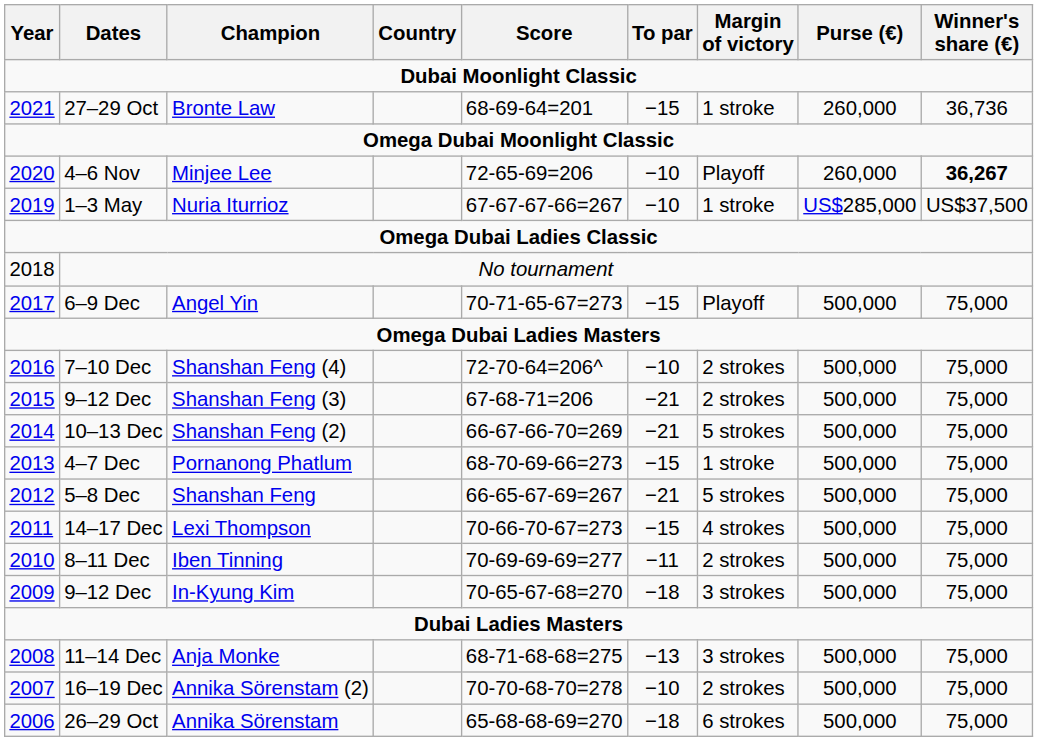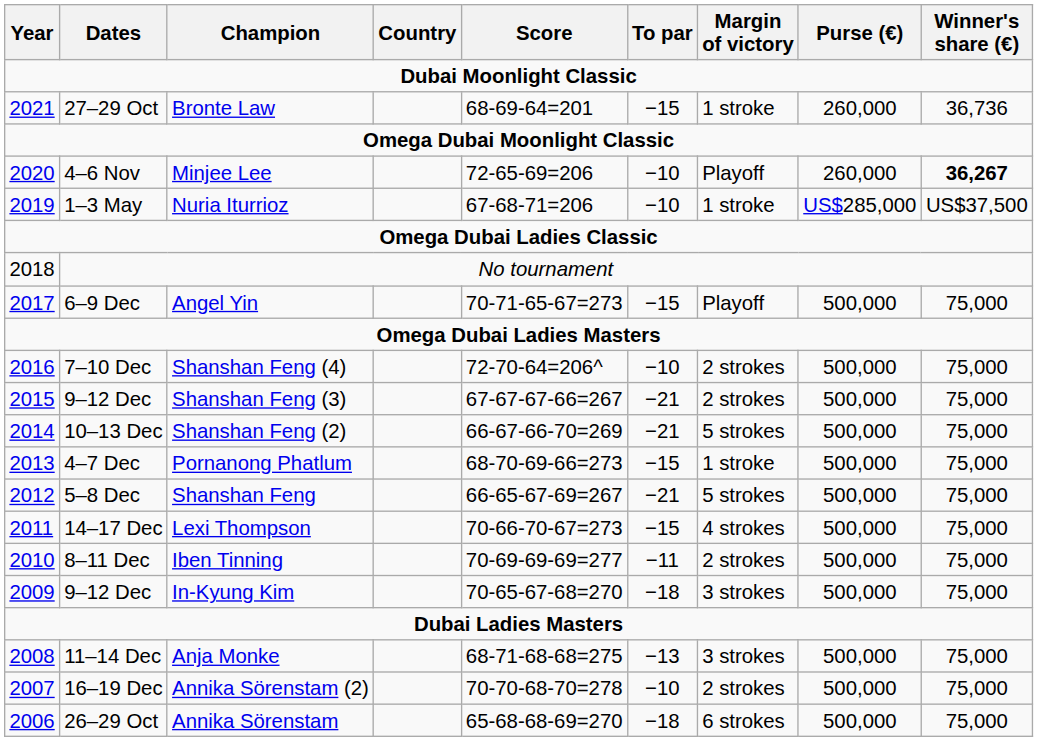Nuria Iturrioz | Score: 67-67-67-66=267 -> 67-68-71=206
Shanshan Feng (3) | Score: 67-68-71=206 -> 67-67-67-66=267
